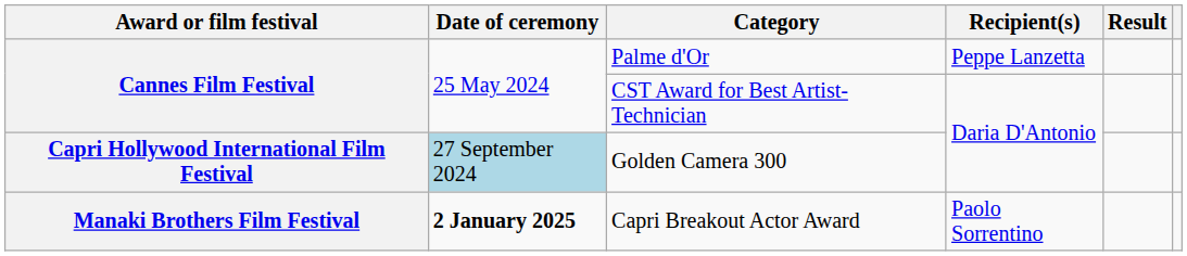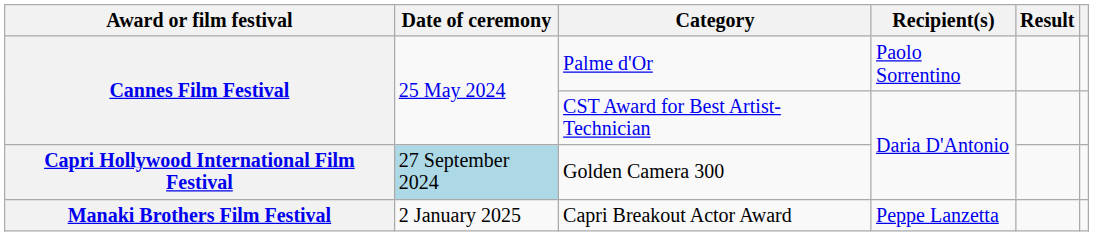Palme d'Or | Recipient(s): Peppe Lanzetta -> Paolo Sorrentino
Capri Breakout Actor Award | Date of ceremony: bold -> normal
Capri Breakout Actor Award | Recipient(s): Paolo Sorrentino -> Peppe Lanzetta
